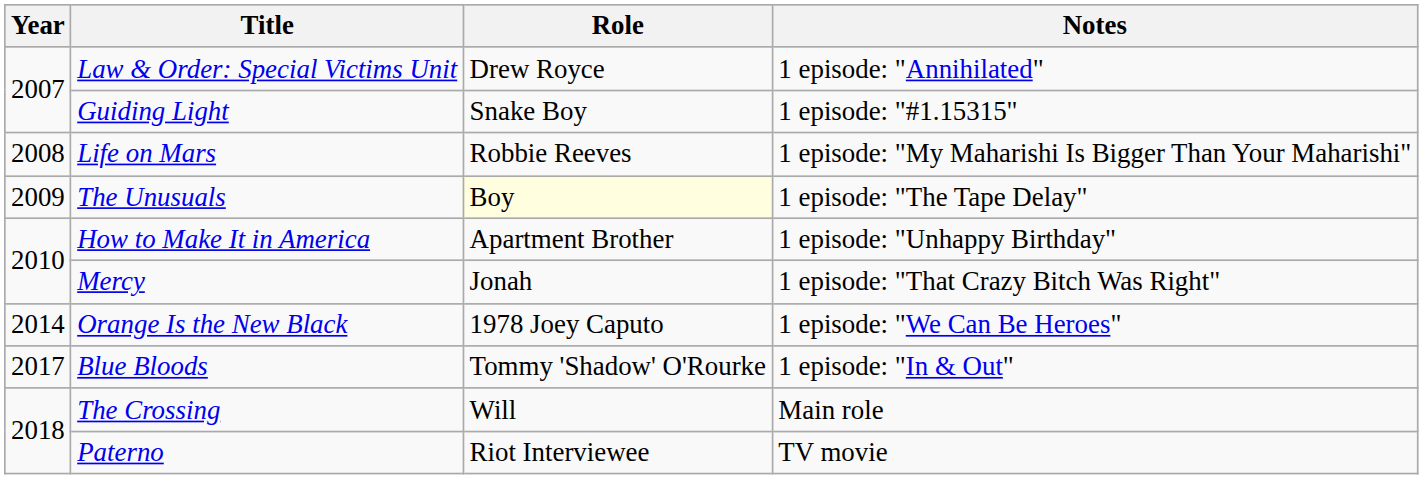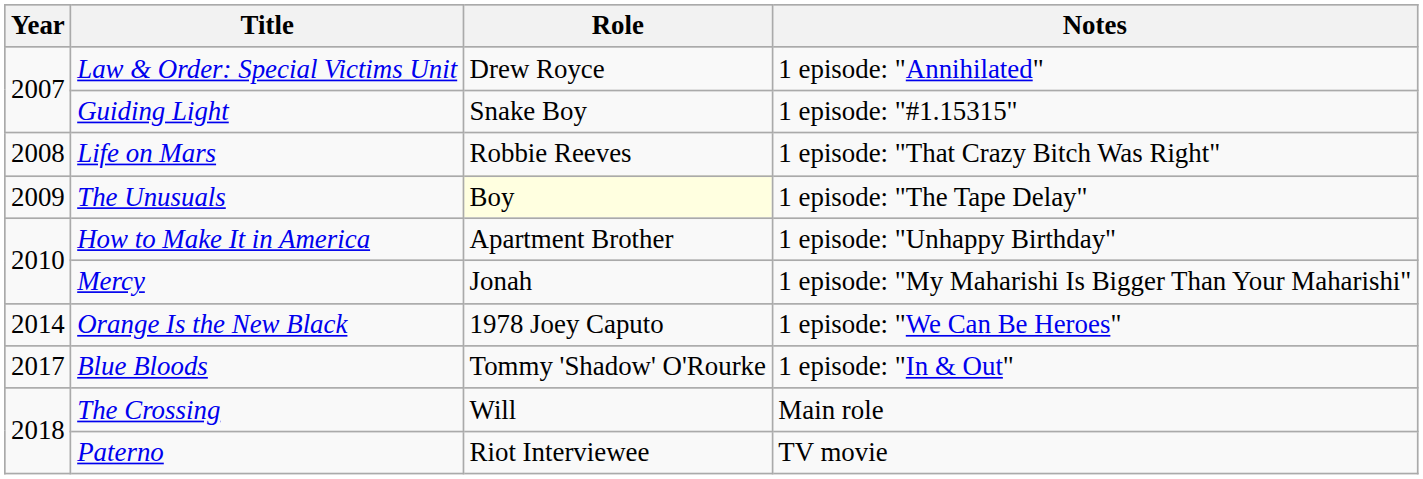Life on Mars | Notes: 1 episode: "My Maharishi Is Bigger Than Your Maharishi" -> 1 episode: "That Crazy Bitch Was Right"
Mercy | Notes: 1 episode: "That Crazy Bitch Was Right" -> 1 episode: "My Maharishi Is Bigger Than Your Maharishi"
